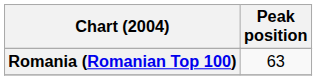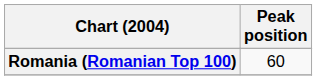Romania (Romanian Top 100) | Peak position: 63 -> 60
